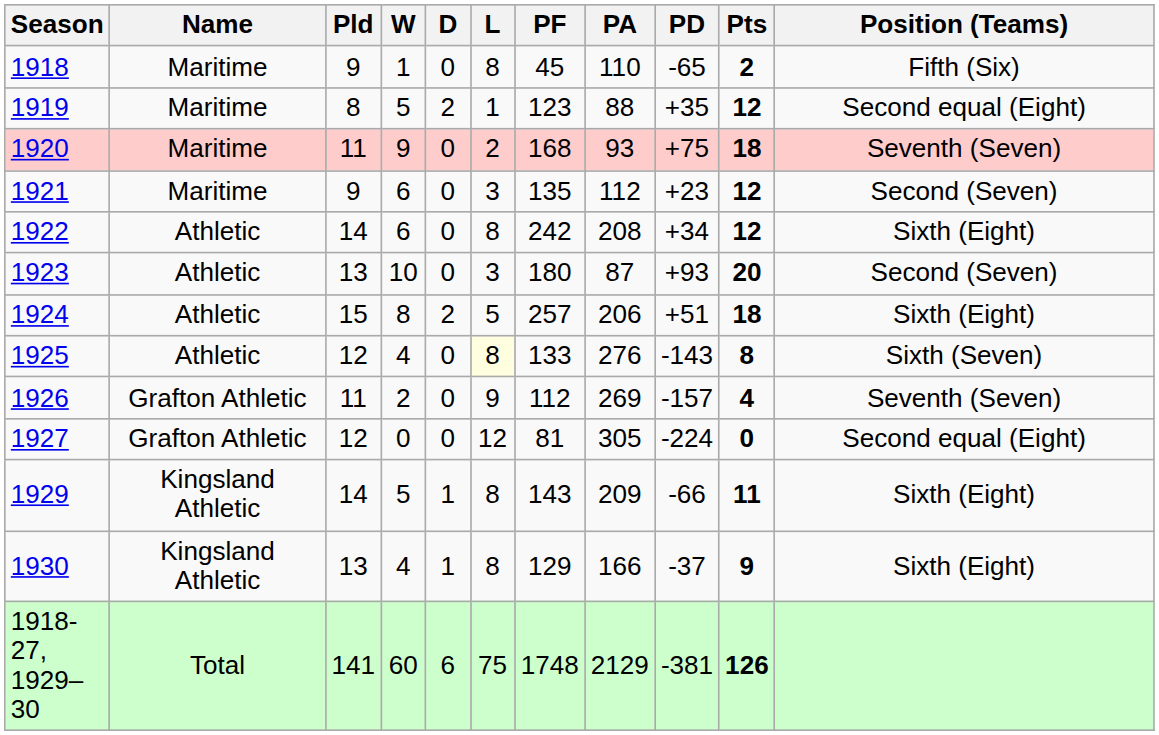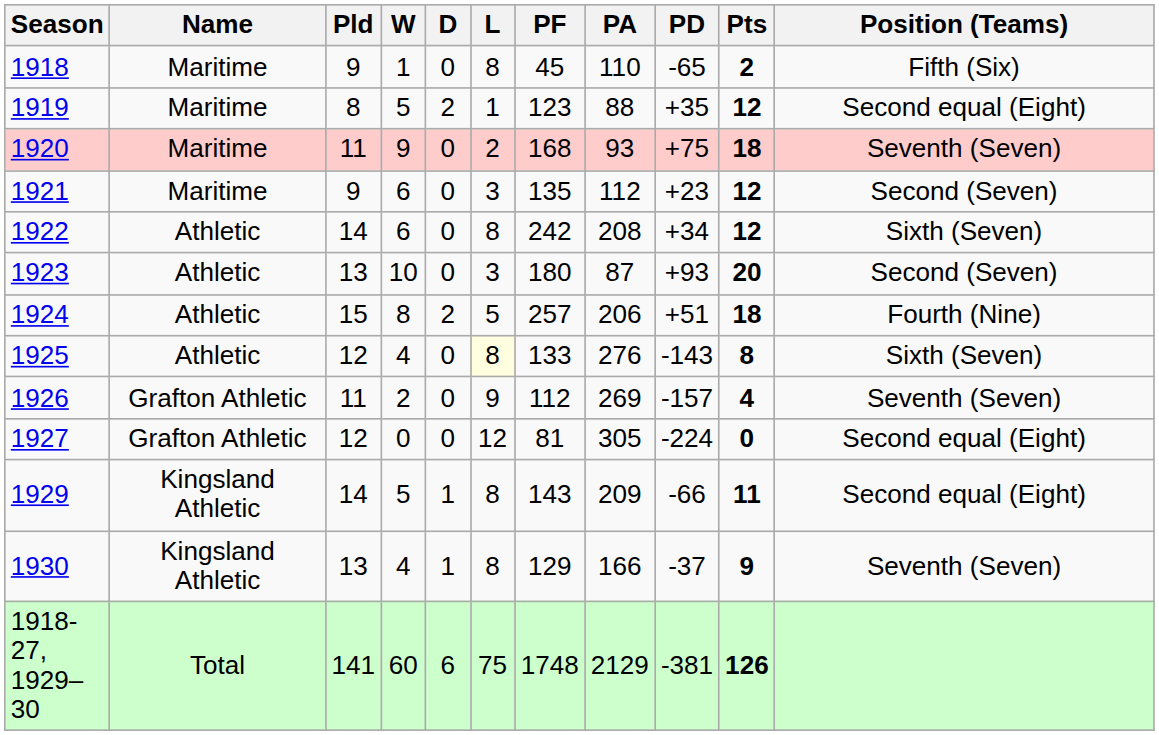1922 | Position (Teams): Sixth (Eight) -> Sixth (Seven)
1924 | Position (Teams): Sixth (Eight) -> Fourth (Nine)
1929 | Position (Teams): Sixth (Eight) -> Second equal (Eight)
1930 | Position (Teams): Sixth (Eight) -> Seventh (Seven)
